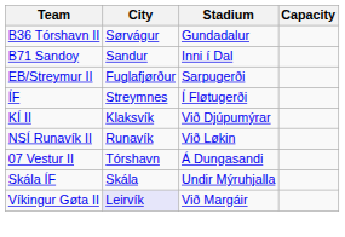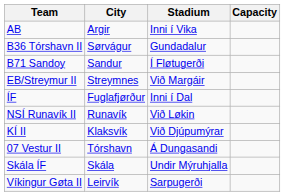+ row: AB | Argir | Inni í Vika
B71 Sandoy | Stadium: Inni í Dal -> Í Fløtugerði
EB/Streymur II | City: Fuglafjørður -> Streymnes
EB/Streymur II | Stadium: Sarpugerði -> Við Margáir
ÍF | City: Streymnes -> Fuglafjørður
ÍF | Stadium: Í Fløtugerði -> Inni í Dal
rows swapped: KÍ II <-> NSÍ Runavík II
Víkingur Gøta II | City: lavender background -> no background
Víkingur Gøta II | Stadium: Við Margáir -> Sarpugerði
